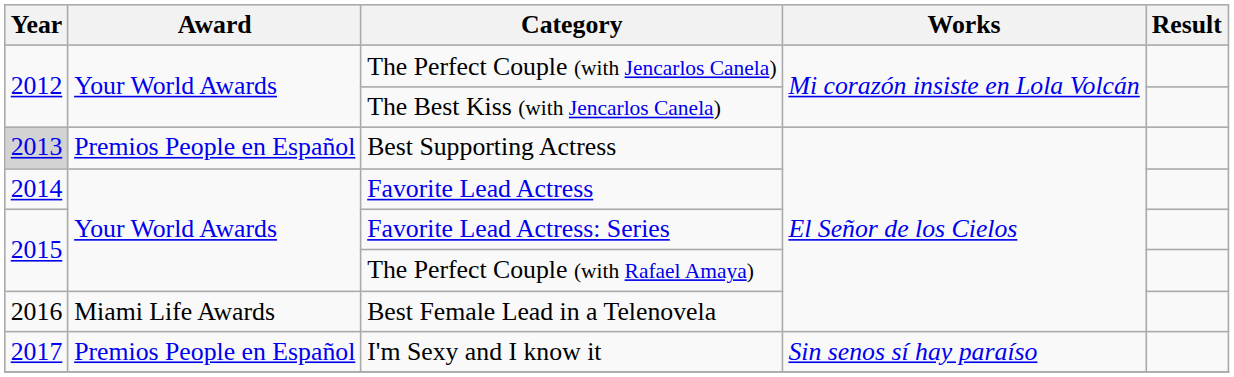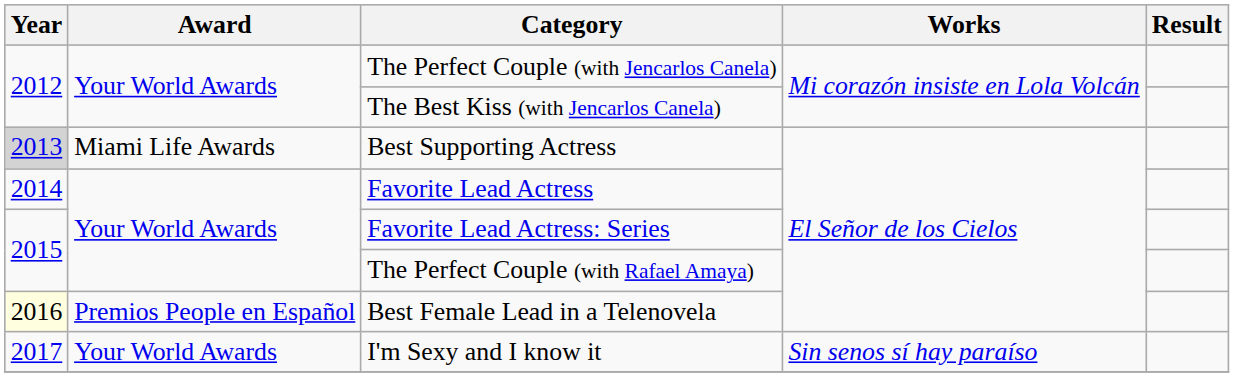Best Supporting Actress | Award: Premios People en Español -> Miami Life Awards
Best Female Lead in a Telenovela | Year: no background -> lightyellow background
Best Female Lead in a Telenovela | Award: Miami Life Awards -> Premios People en Español
I'm Sexy and I know it | Award: Premios People en Español -> Your World Awards
